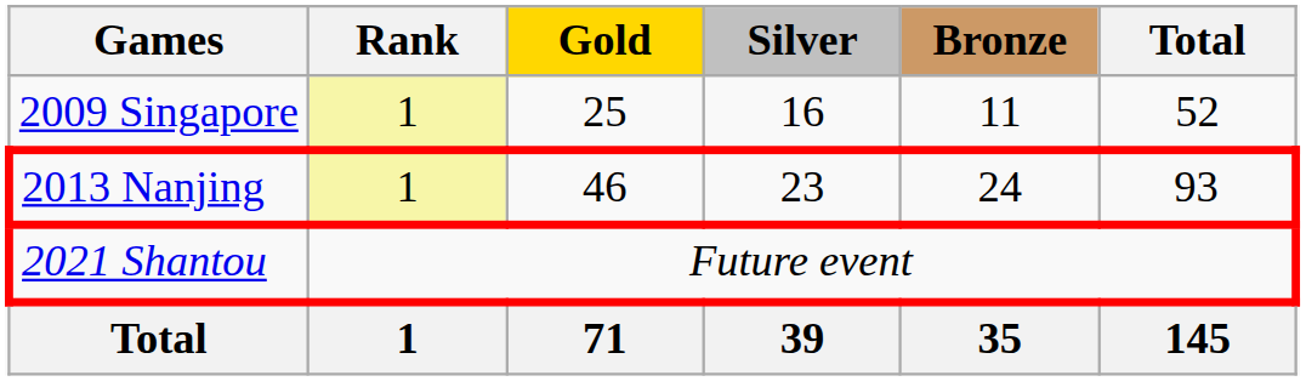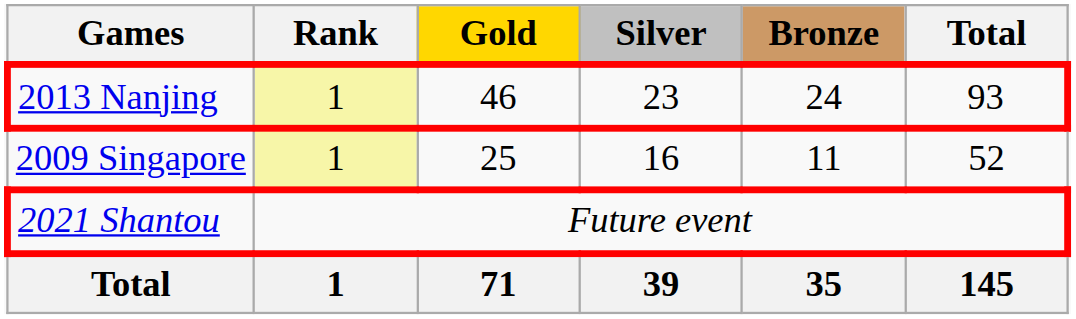rows swapped: 2009 Singapore <-> 2013 Nanjing
